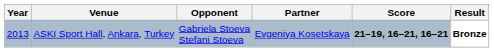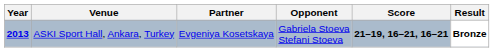columns swapped: Partner <-> Opponent
ASKI Sport Hall, Ankara, Turkey | Year: normal -> bold
